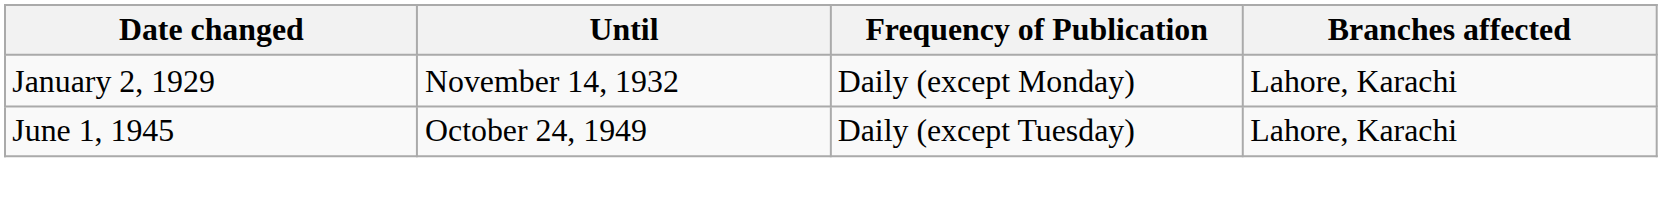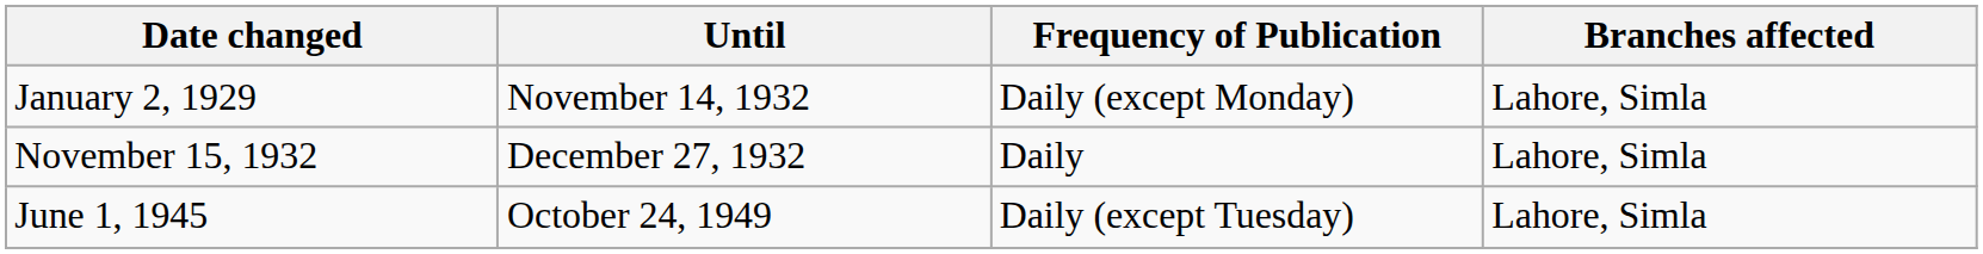January 2, 1929 | Branches affected: Lahore, Karachi -> Lahore, Simla
+ row: November 15, 1932 | December 27, 1932 | Daily | Lahore, Simla
June 1, 1945 | Branches affected: Lahore, Karachi -> Lahore, Simla
